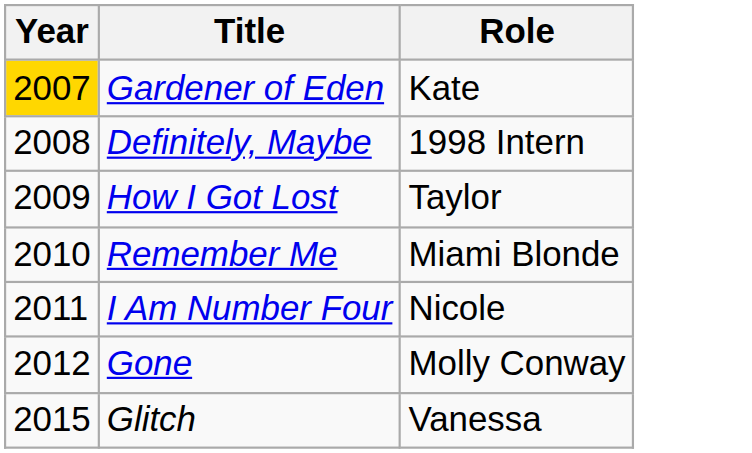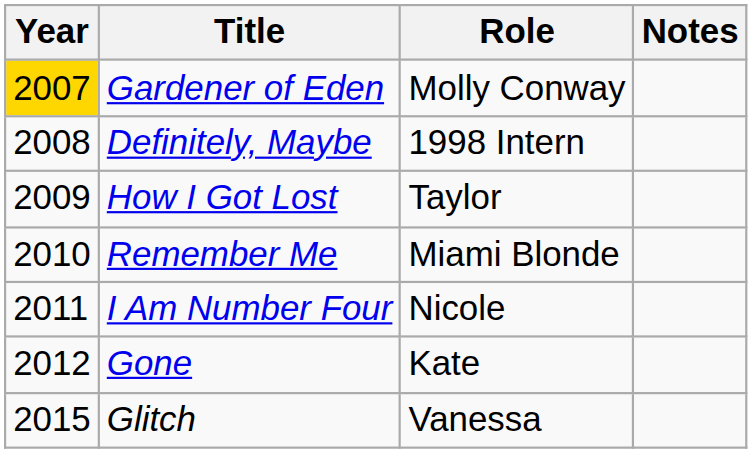+ column: Notes
Gardener of Eden | Role: Kate -> Molly Conway
Gone | Role: Molly Conway -> Kate
